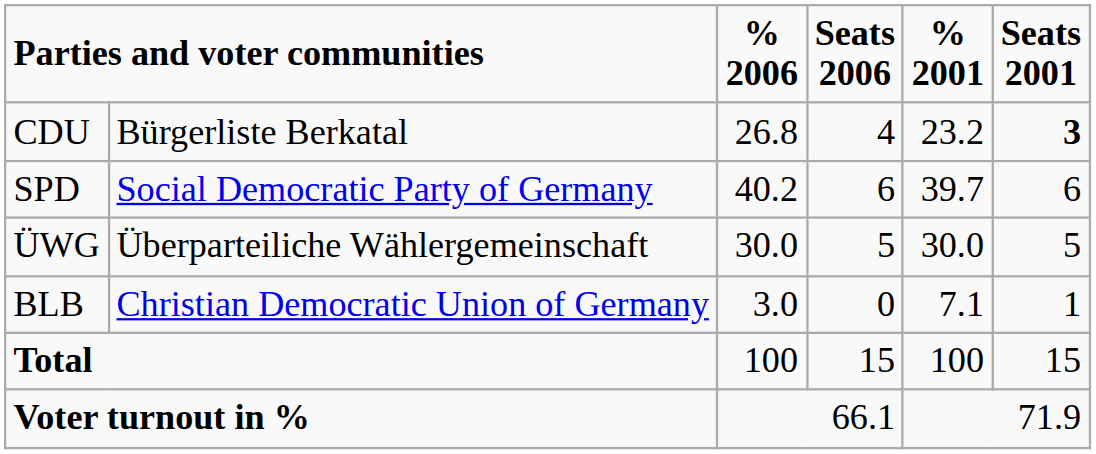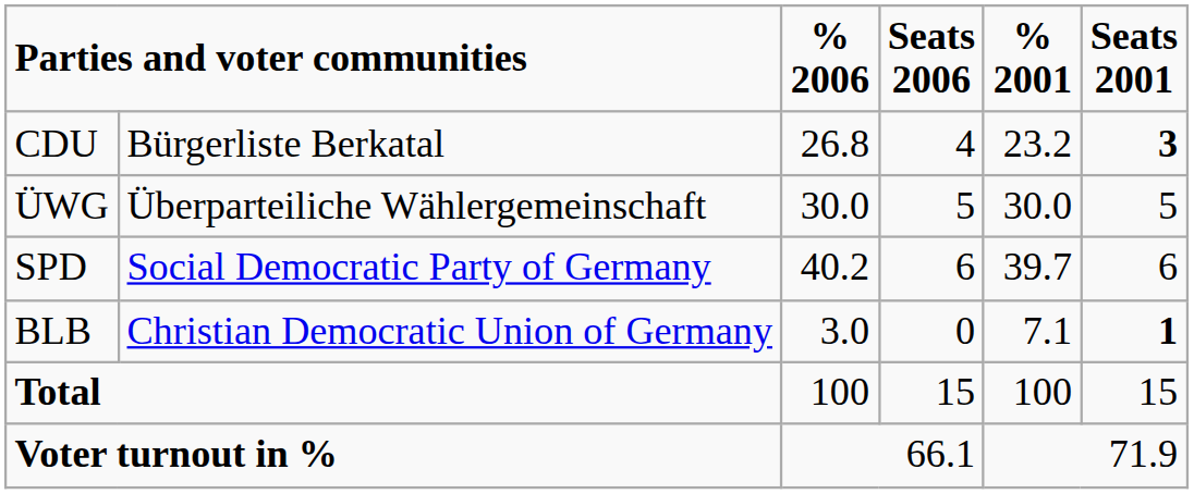rows swapped: SPD <-> ÜWG
BLB | Seats 2001: normal -> bold
